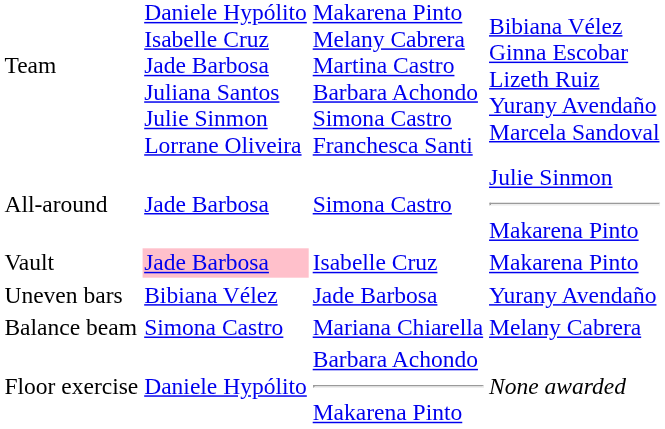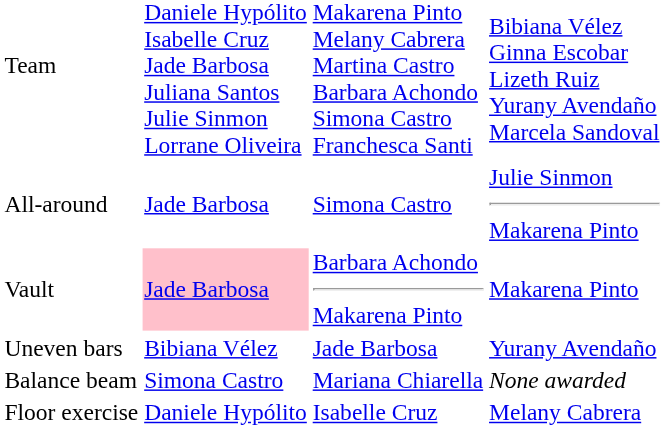Vault | column 3: Isabelle Cruz -> Barbara Achondo Makarena Pinto
Balance beam | column 4: Melany Cabrera -> None awarded
Floor exercise | column 3: Barbara Achondo Makarena Pinto -> Isabelle Cruz
Floor exercise | column 4: None awarded -> Melany Cabrera
